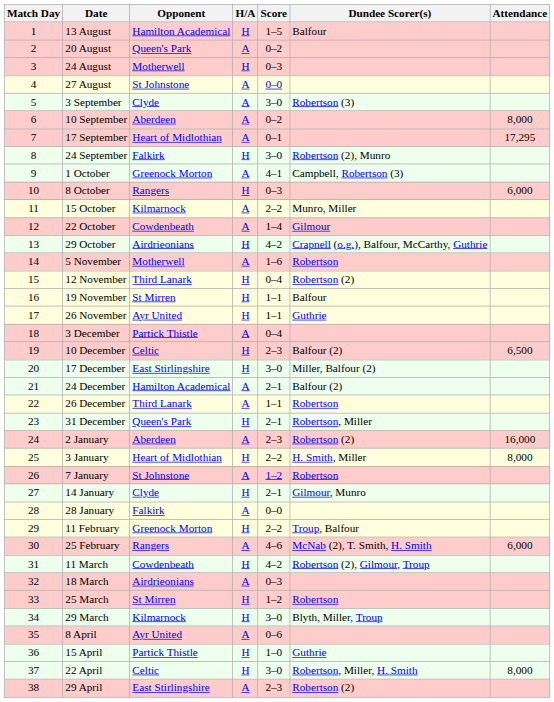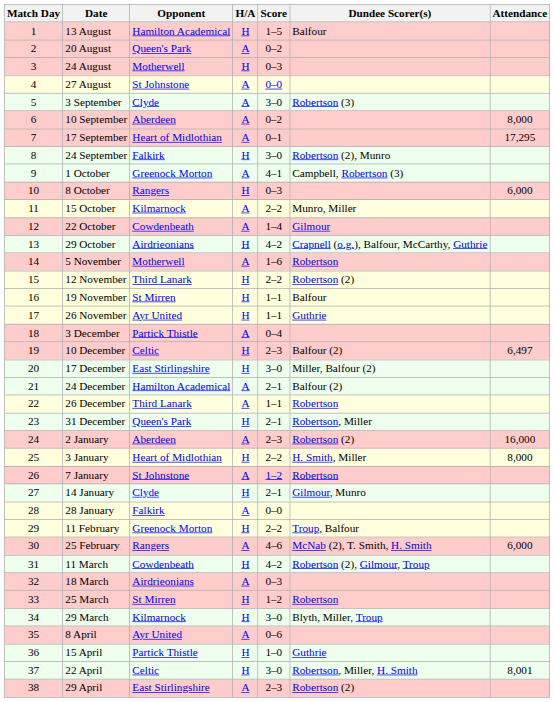12 November | Score: 0–4 -> 2–2
10 December | Attendance: 6,500 -> 6,497
22 April | Attendance: 8,000 -> 8,001
